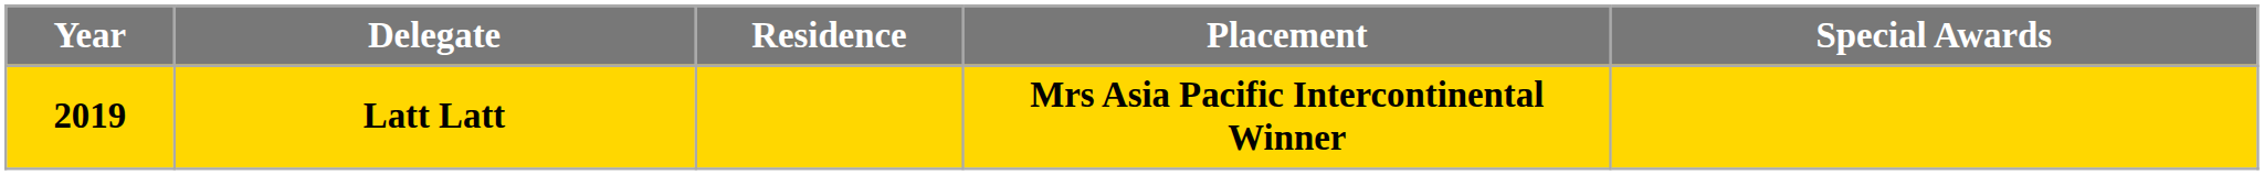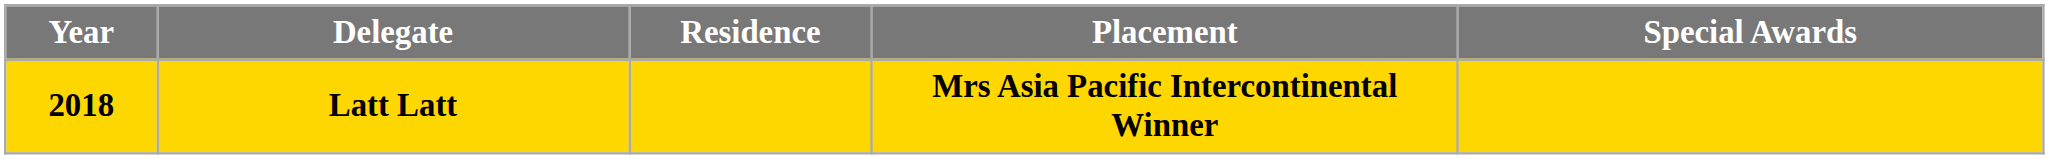Latt Latt | Year: 2019 -> 2018
